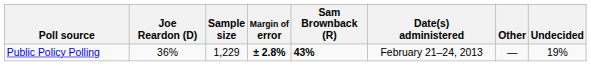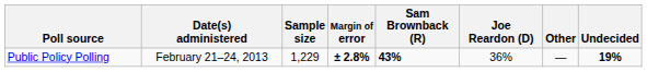columns swapped: Date(s) administered <-> Joe Reardon (D)
Public Policy Polling | Undecided: normal -> bold
